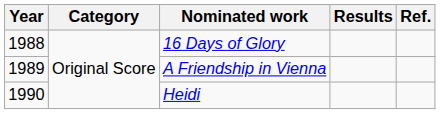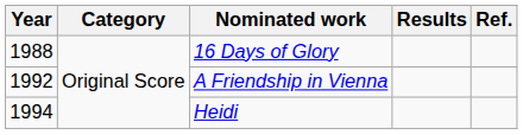A Friendship in Vienna | Year: 1989 -> 1992
Heidi | Year: 1990 -> 1994
